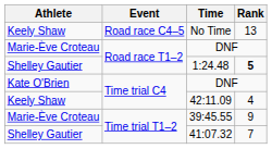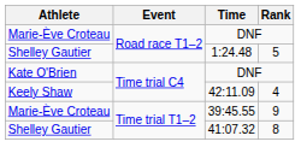- row: Keely Shaw | Road race C4–5 | No Time | 13
1:24.48 | Rank: bold -> normal
41:07.32 | Rank: 7 -> 8
